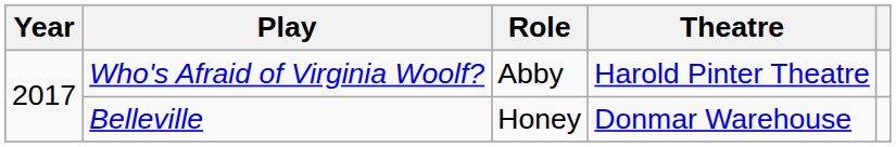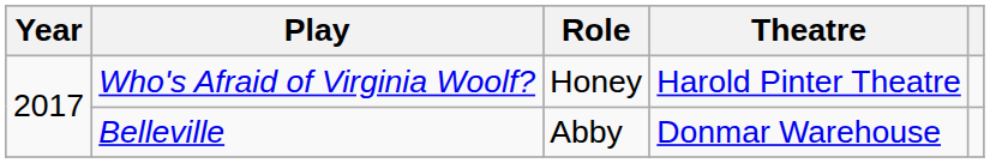Who's Afraid of Virginia Woolf? | Role: Abby -> Honey
Belleville | Role: Honey -> Abby
